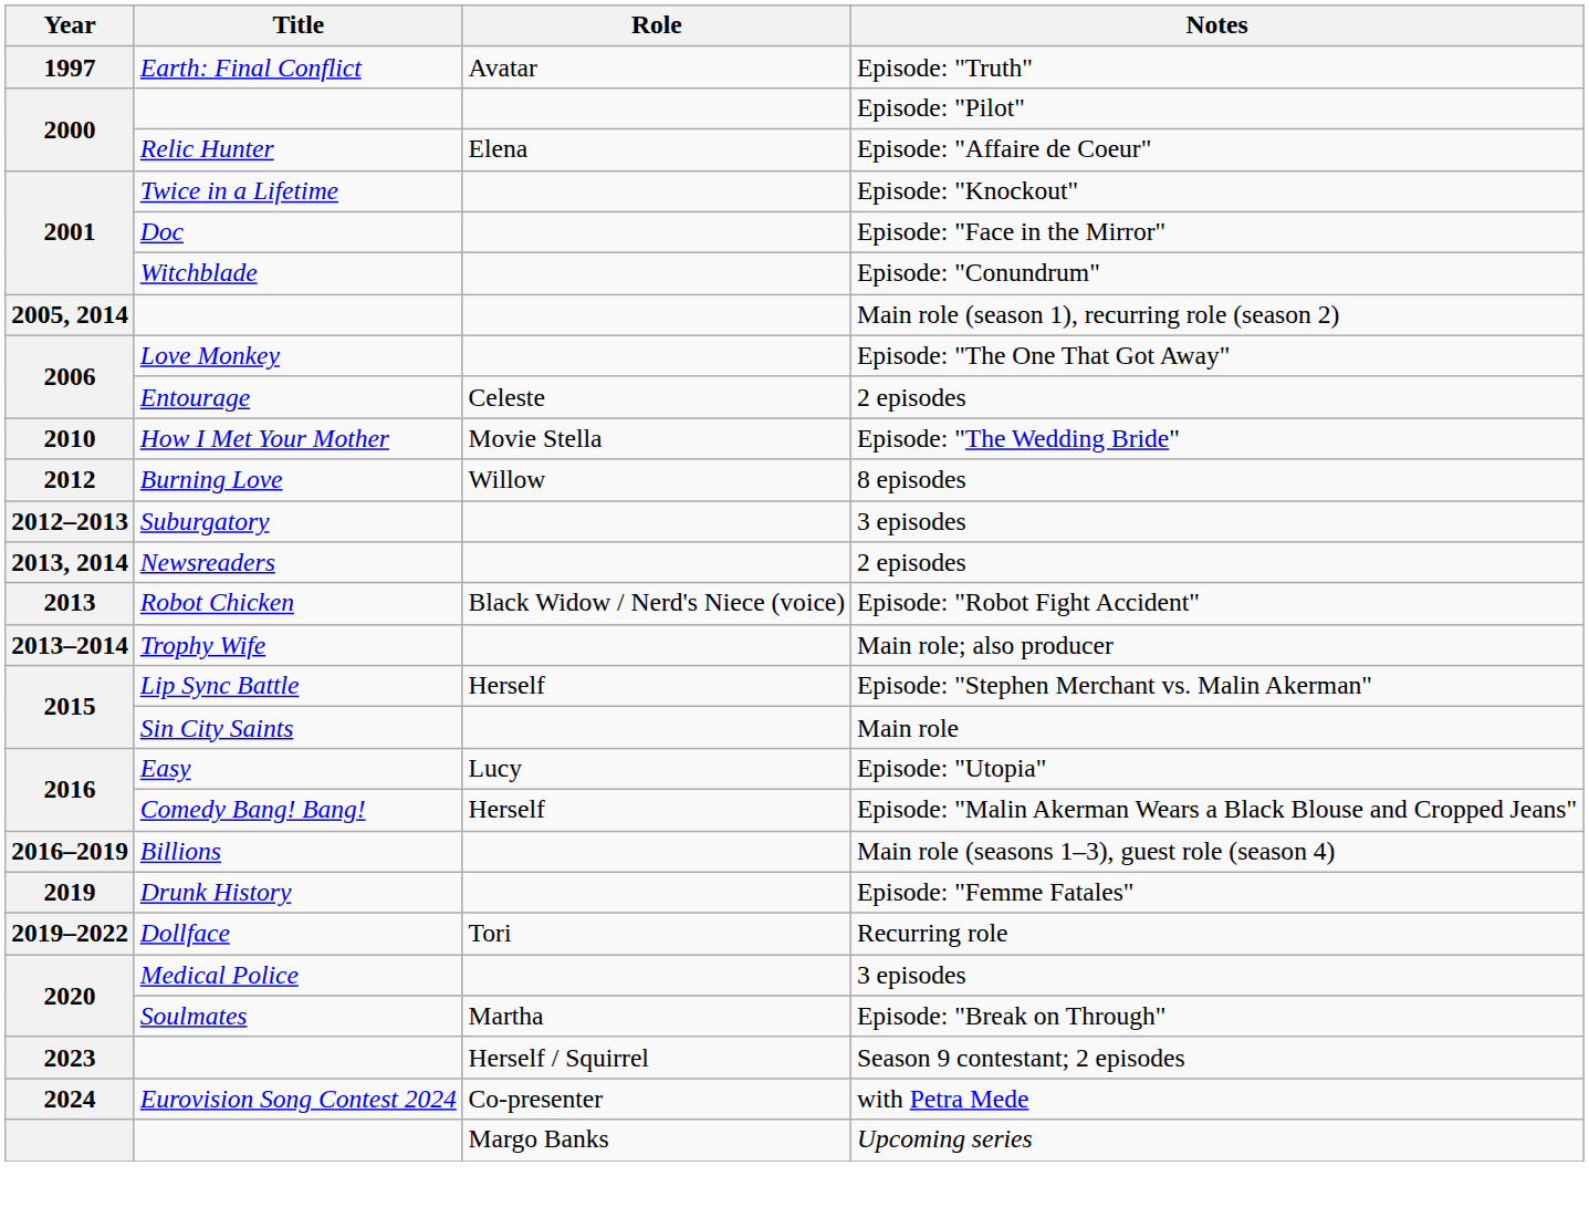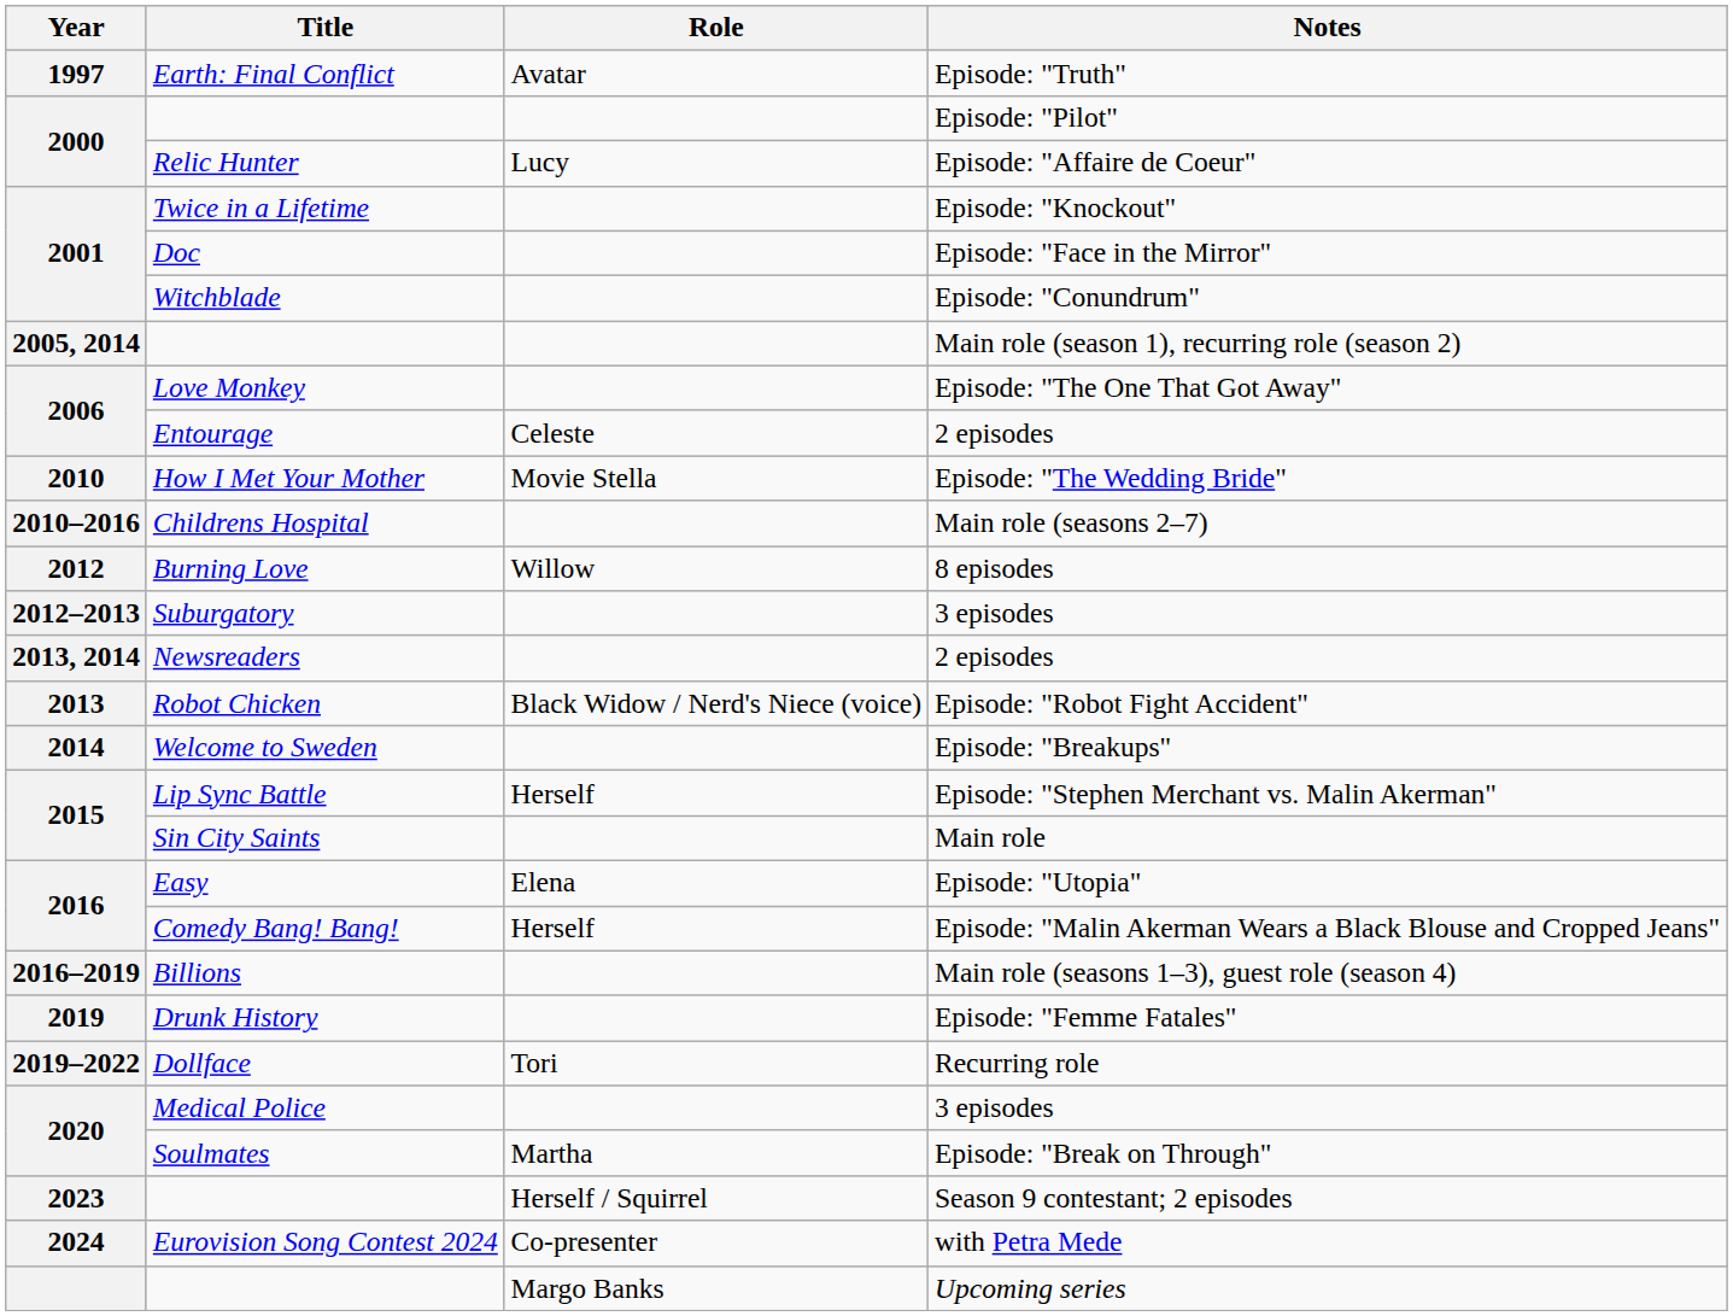Episode: "Affaire de Coeur" | Role: Elena -> Lucy
+ row: 2010–2016 | Childrens Hospital | Main role (seasons 2–7)
- row: 2013–2014 | Trophy Wife | Main role; also producer
+ row: 2014 | Welcome to Sweden | Episode: "Breakups"
Episode: "Utopia" | Role: Lucy -> Elena
